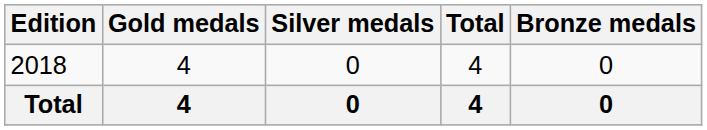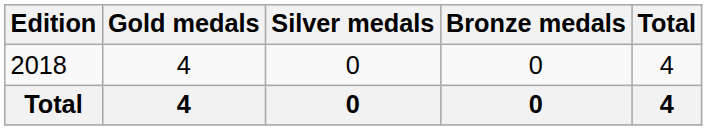columns swapped: Bronze medals <-> Total
